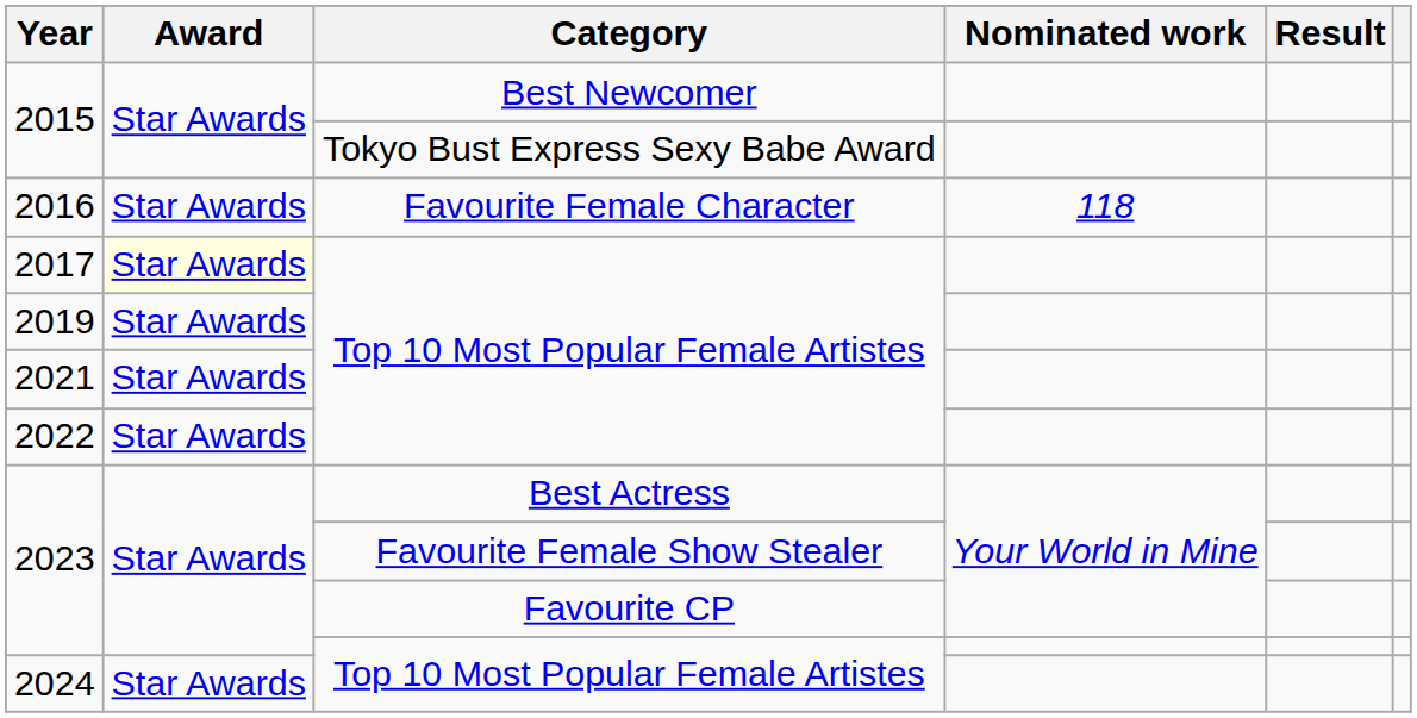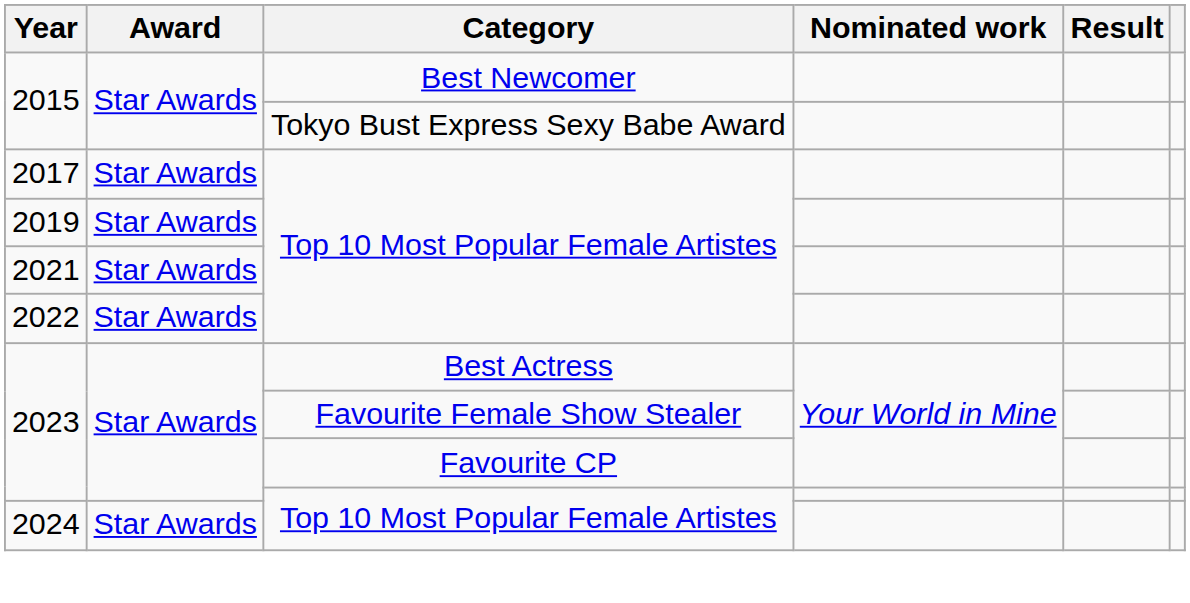- row: 2016 | Star Awards | Favourite Female Character | 118
2017 | Award: lightyellow background -> no background
